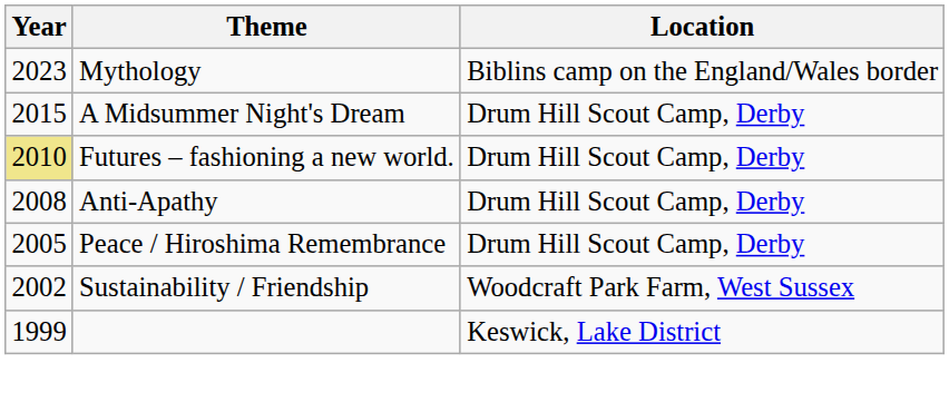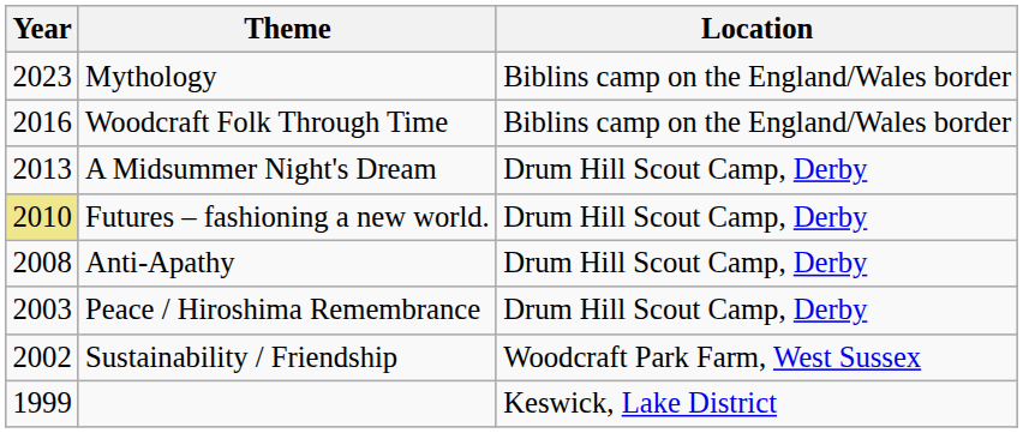+ row: 2016 | Woodcraft Folk Through Time | Biblins camp on the England/Wales border
A Midsummer Night's Dream | Year: 2015 -> 2013
Peace / Hiroshima Remembrance | Year: 2005 -> 2003
